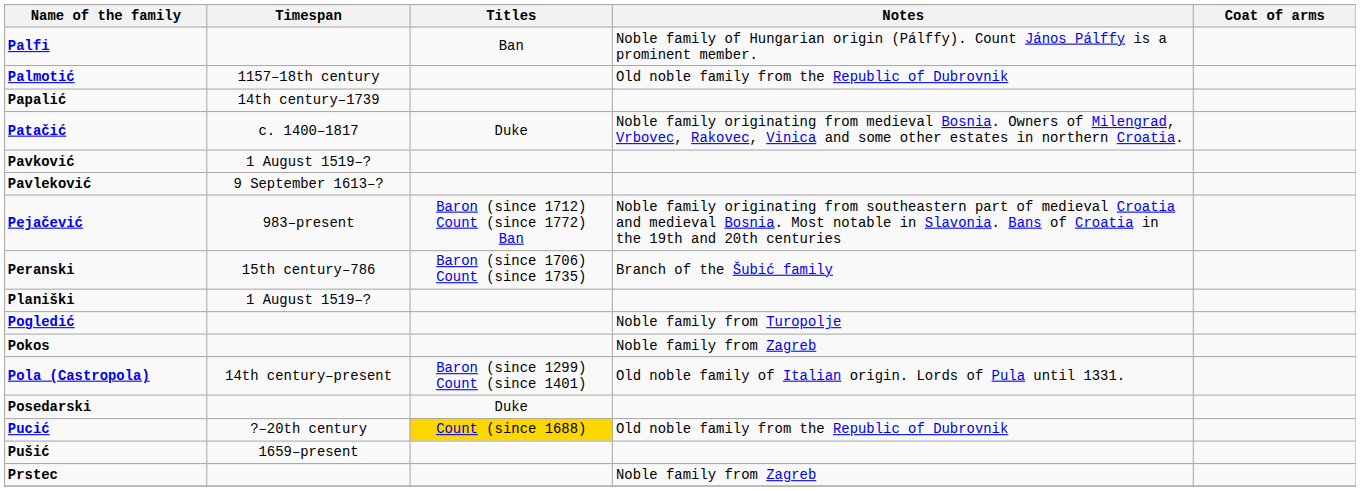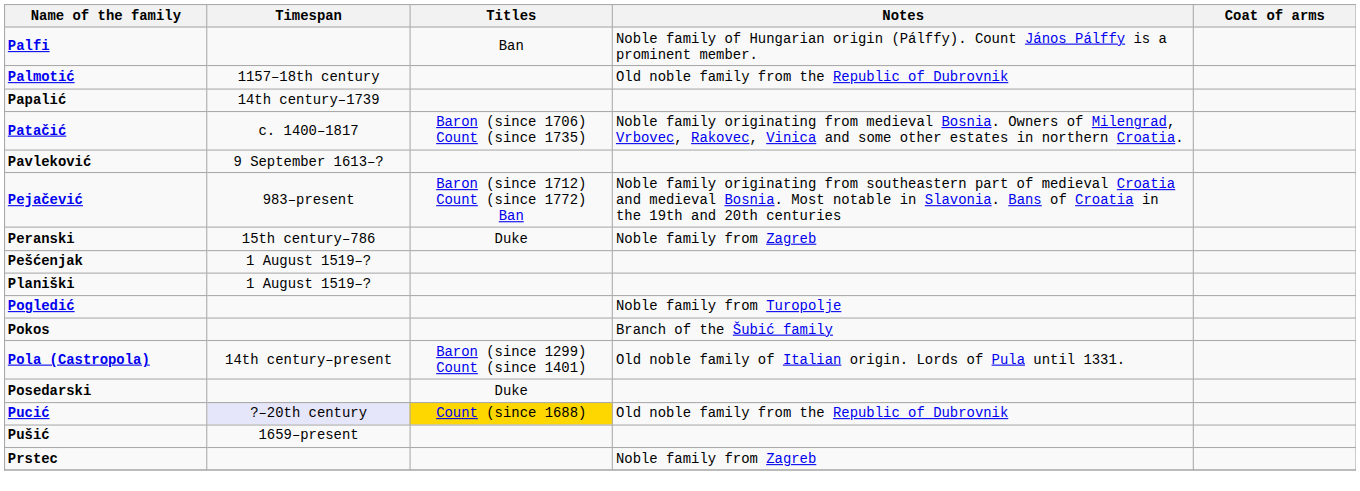Patačić | Titles: Duke -> Baron (since 1706) Count (since 1735)
- row: Pavković | 1 August 1519–?
Peranski | Titles: Baron (since 1706) Count (since 1735) -> Duke
Peranski | Notes: Branch of the Šubić family -> Noble family from Zagreb
+ row: Pešćenjak | 1 August 1519–?
Pokos | Notes: Noble family from Zagreb -> Branch of the Šubić family
Pucić | Timespan: no background -> lavender background
